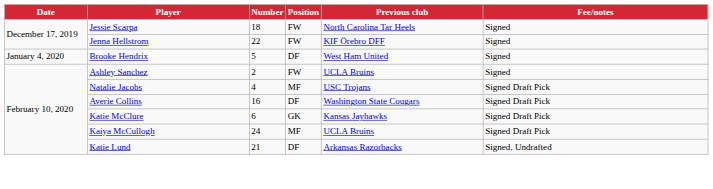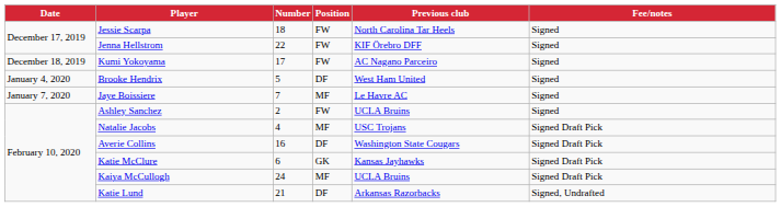+ row: December 18, 2019 | Kumi Yokoyama | 17 | FW | AC Nagano Parceiro | Signed
+ row: January 7, 2020 | Jaye Boissiere | 7 | MF | Le Havre AC | Signed
